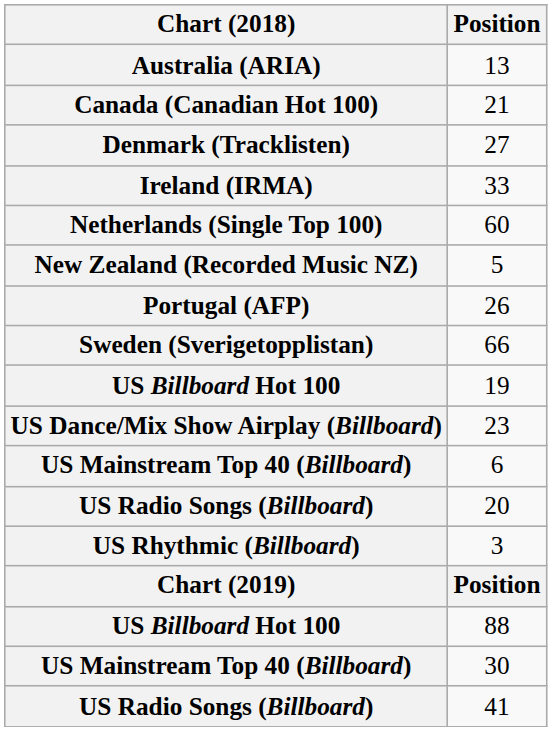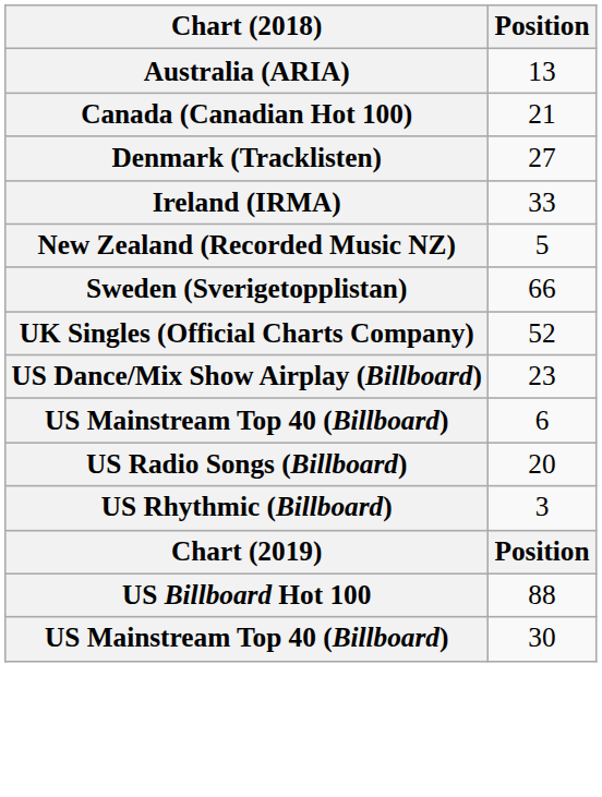- row: Netherlands (Single Top 100) | 60
- row: Portugal (AFP) | 26
+ row: UK Singles (Official Charts Company) | 52
- row: US Billboard Hot 100 | 19
- row: US Radio Songs (Billboard) | 41
